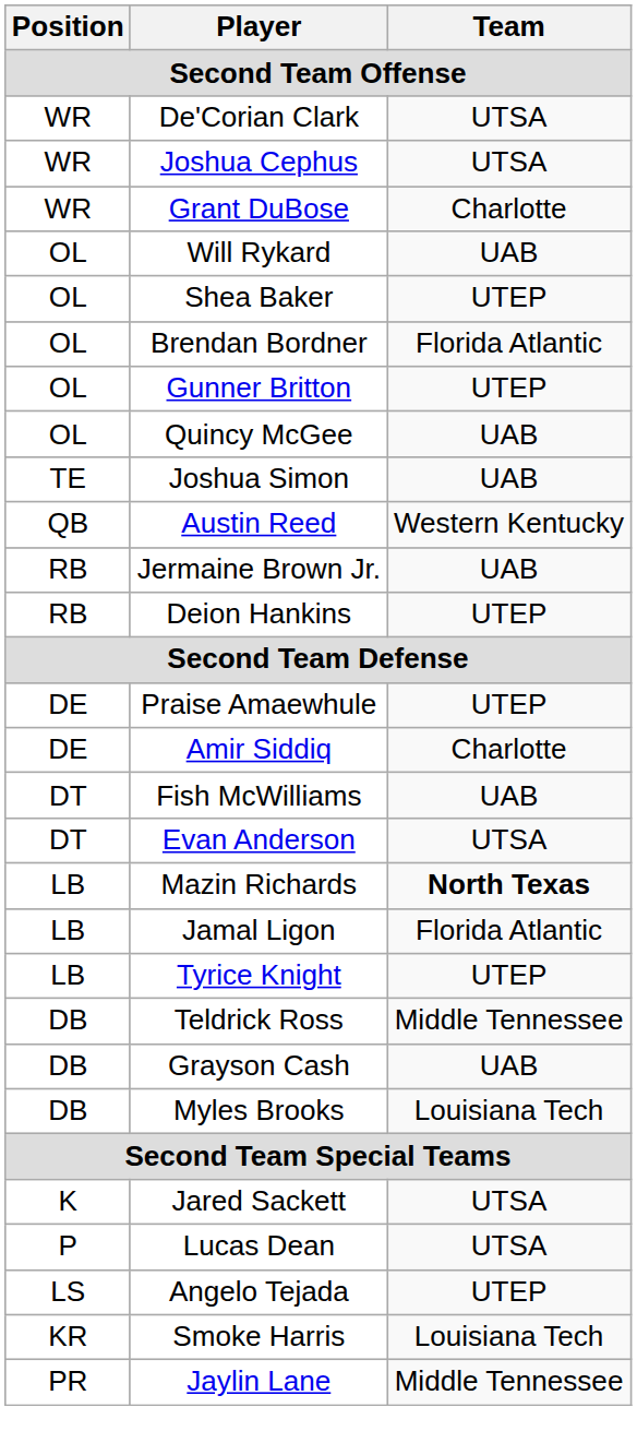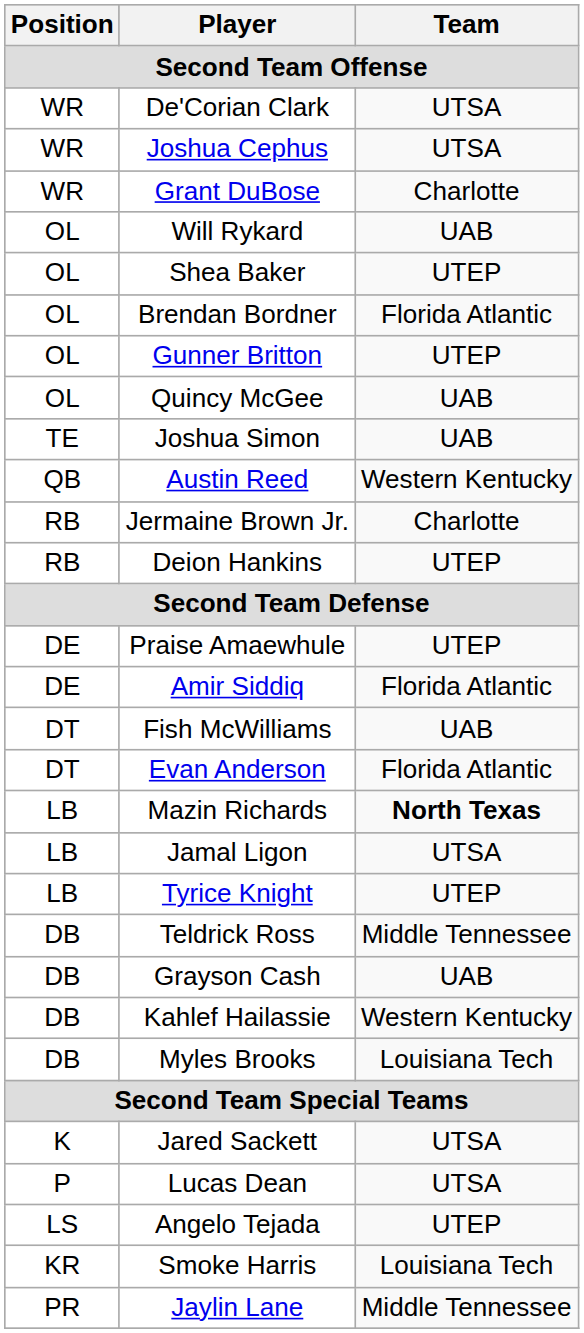Jermaine Brown Jr. | Team: UAB -> Charlotte
Amir Siddiq | Team: Charlotte -> Florida Atlantic
Evan Anderson | Team: UTSA -> Florida Atlantic
Jamal Ligon | Team: Florida Atlantic -> UTSA
+ row: DB | Kahlef Hailassie | Western Kentucky
